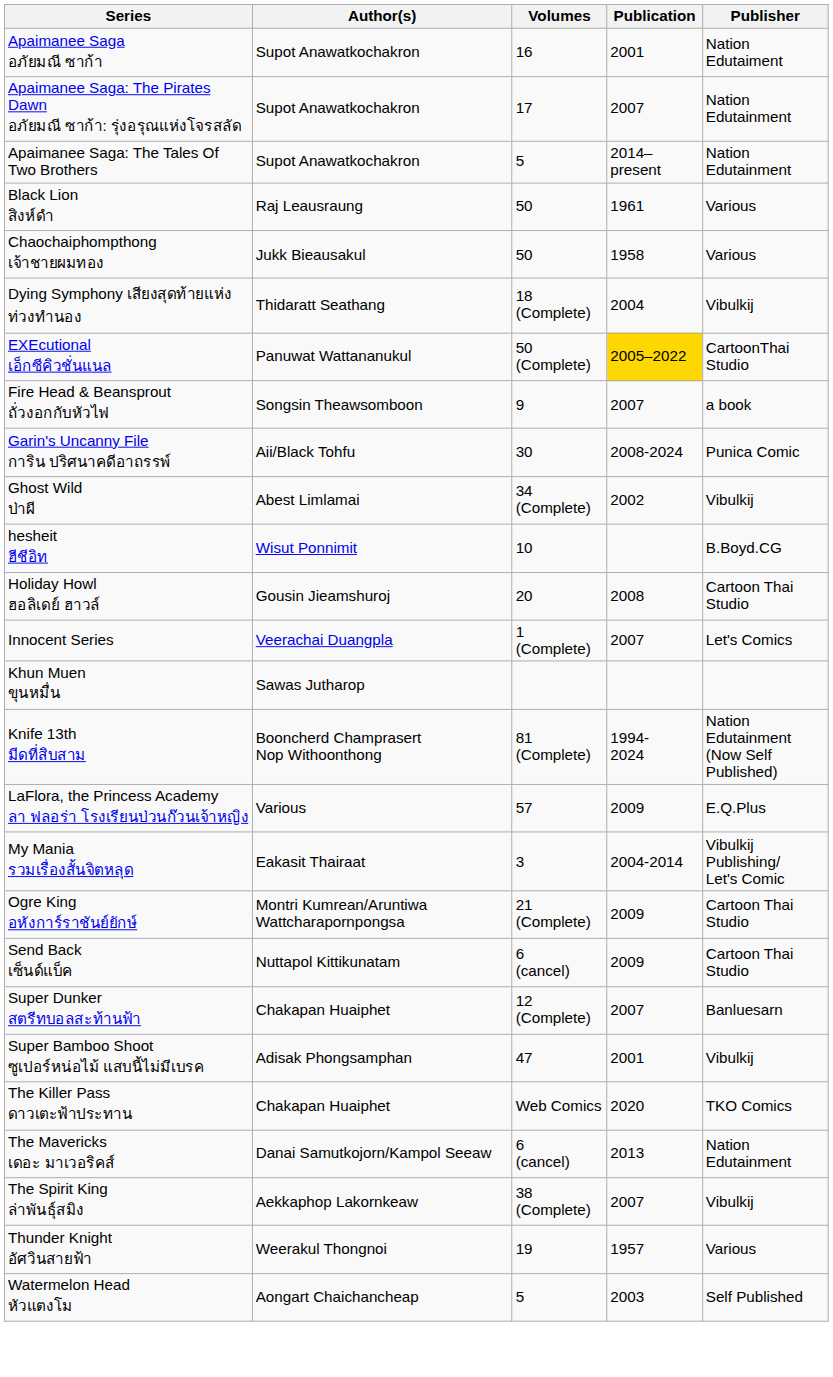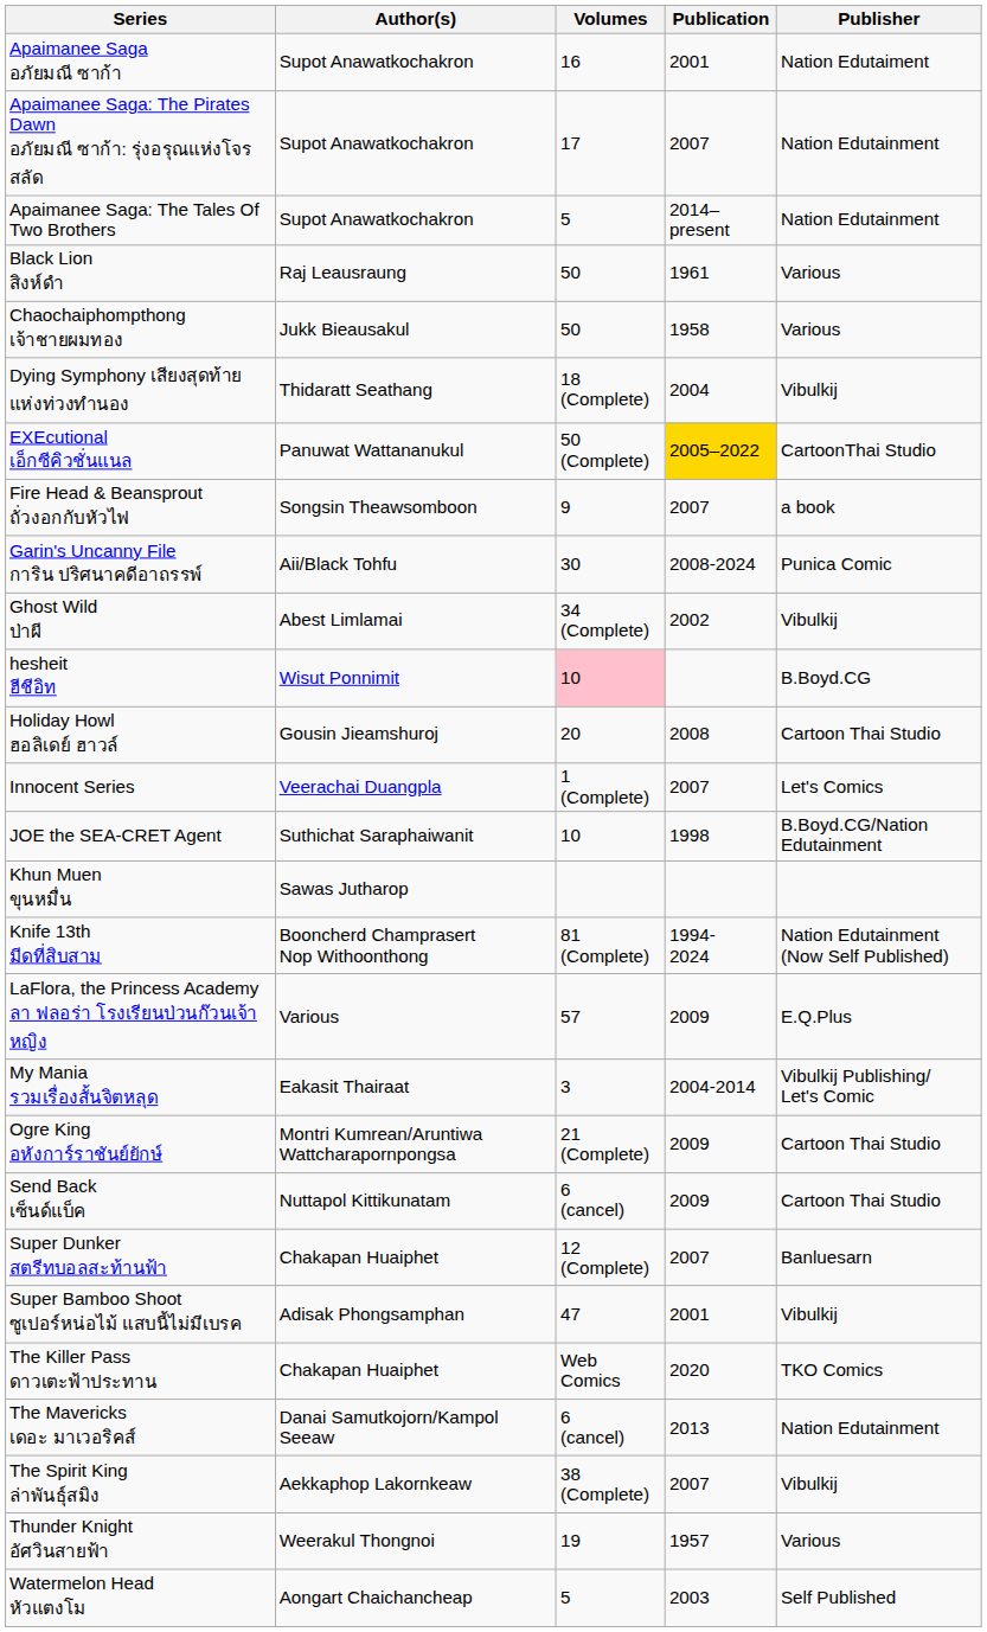hesheit ฮีชีอิท | Volumes: no background -> pink background
+ row: JOE the SEA-CRET Agent | Suthichat Saraphaiwanit | 10 | 1998 | B.Boyd.CG/Nation Edutainment
